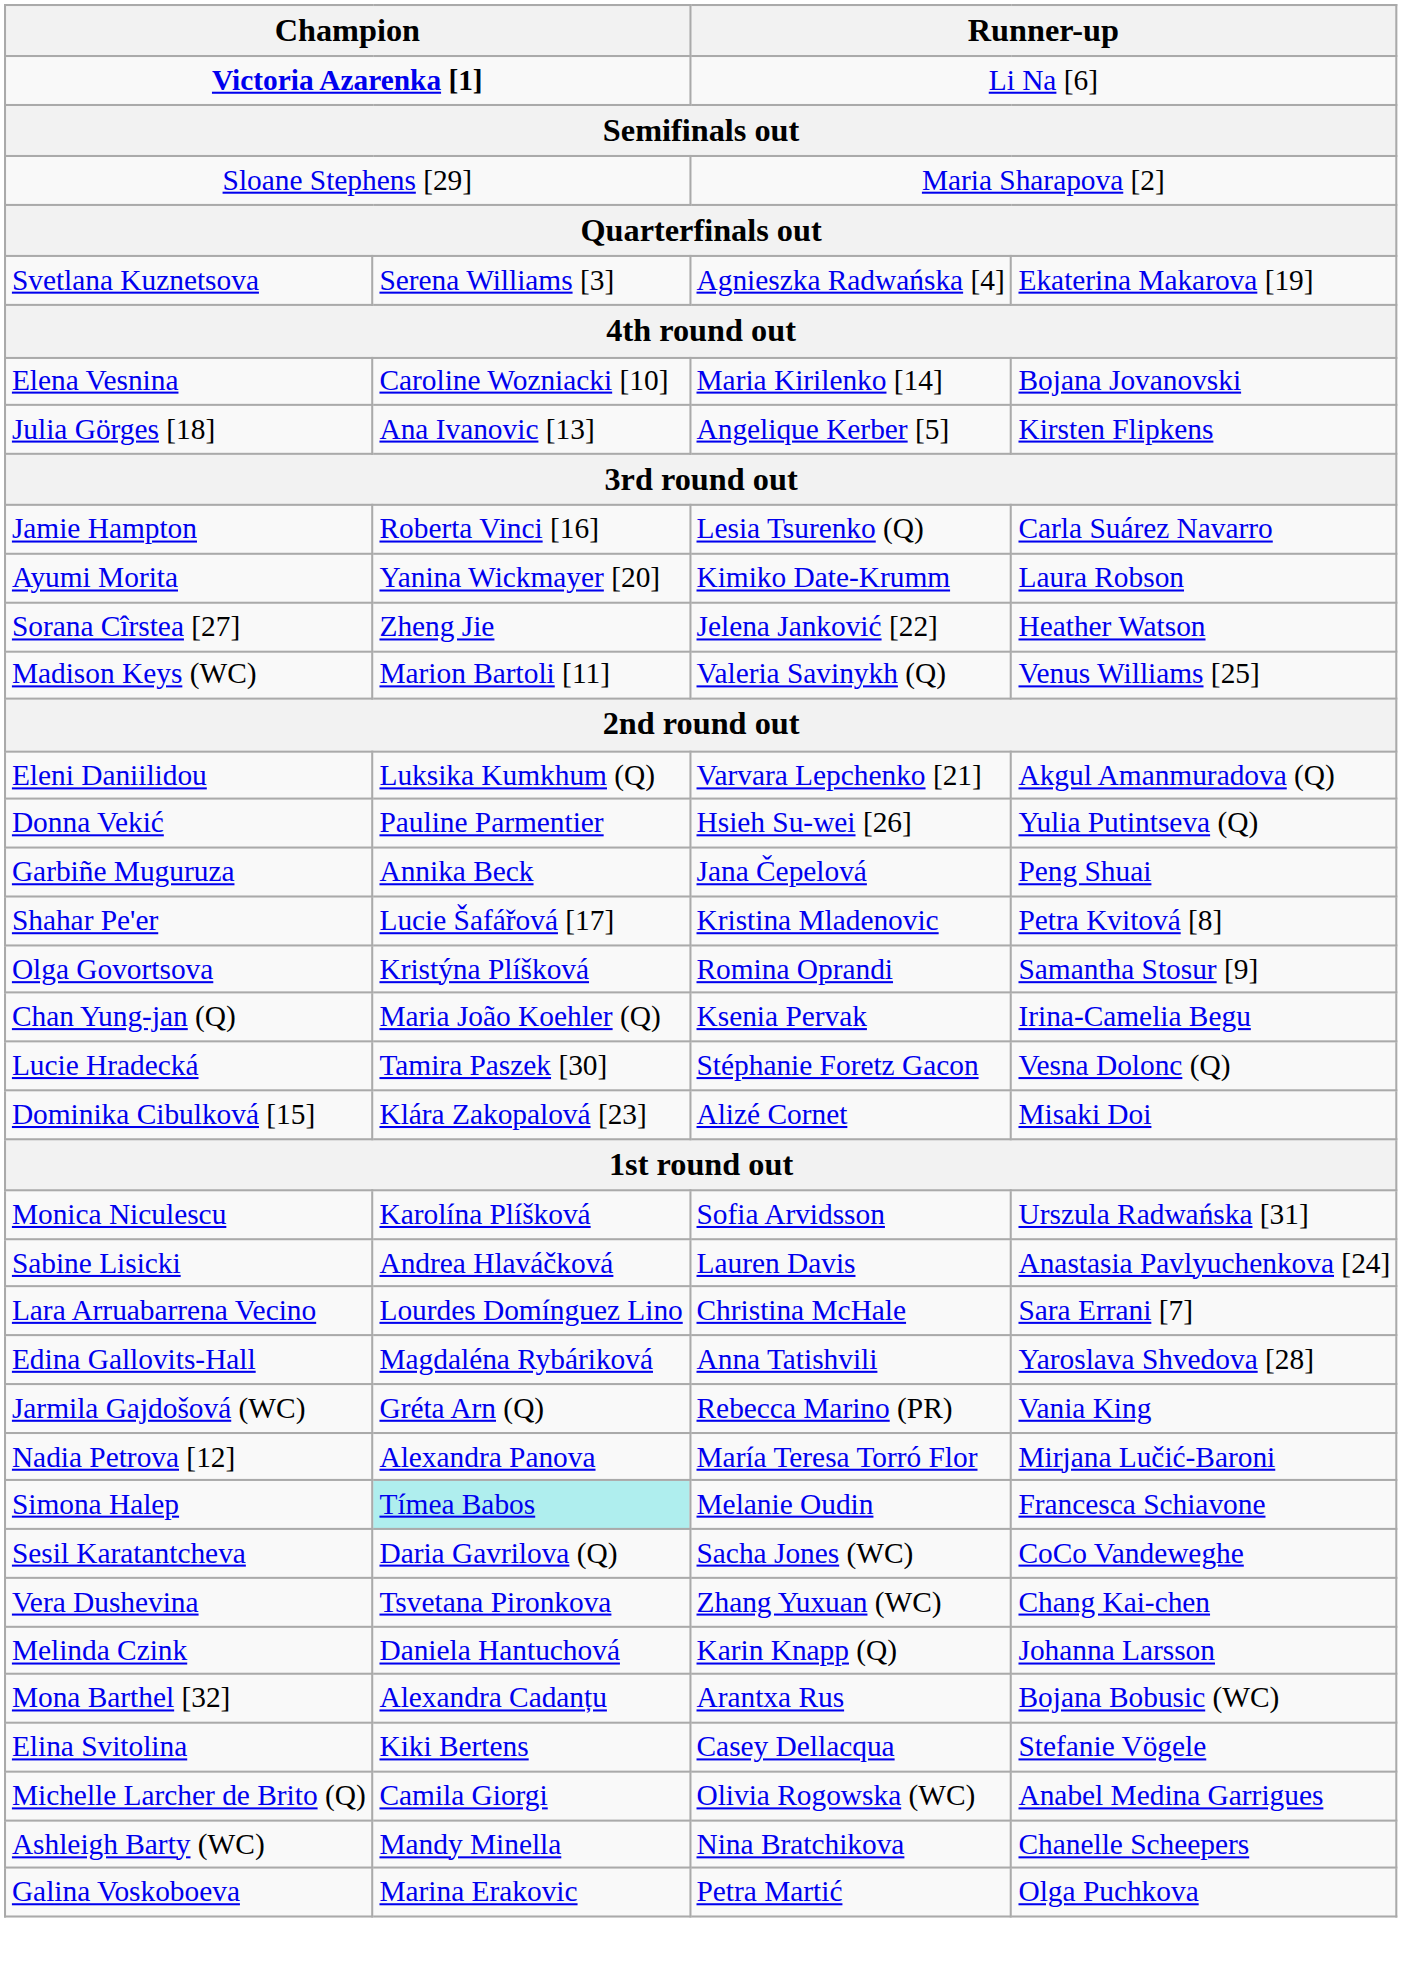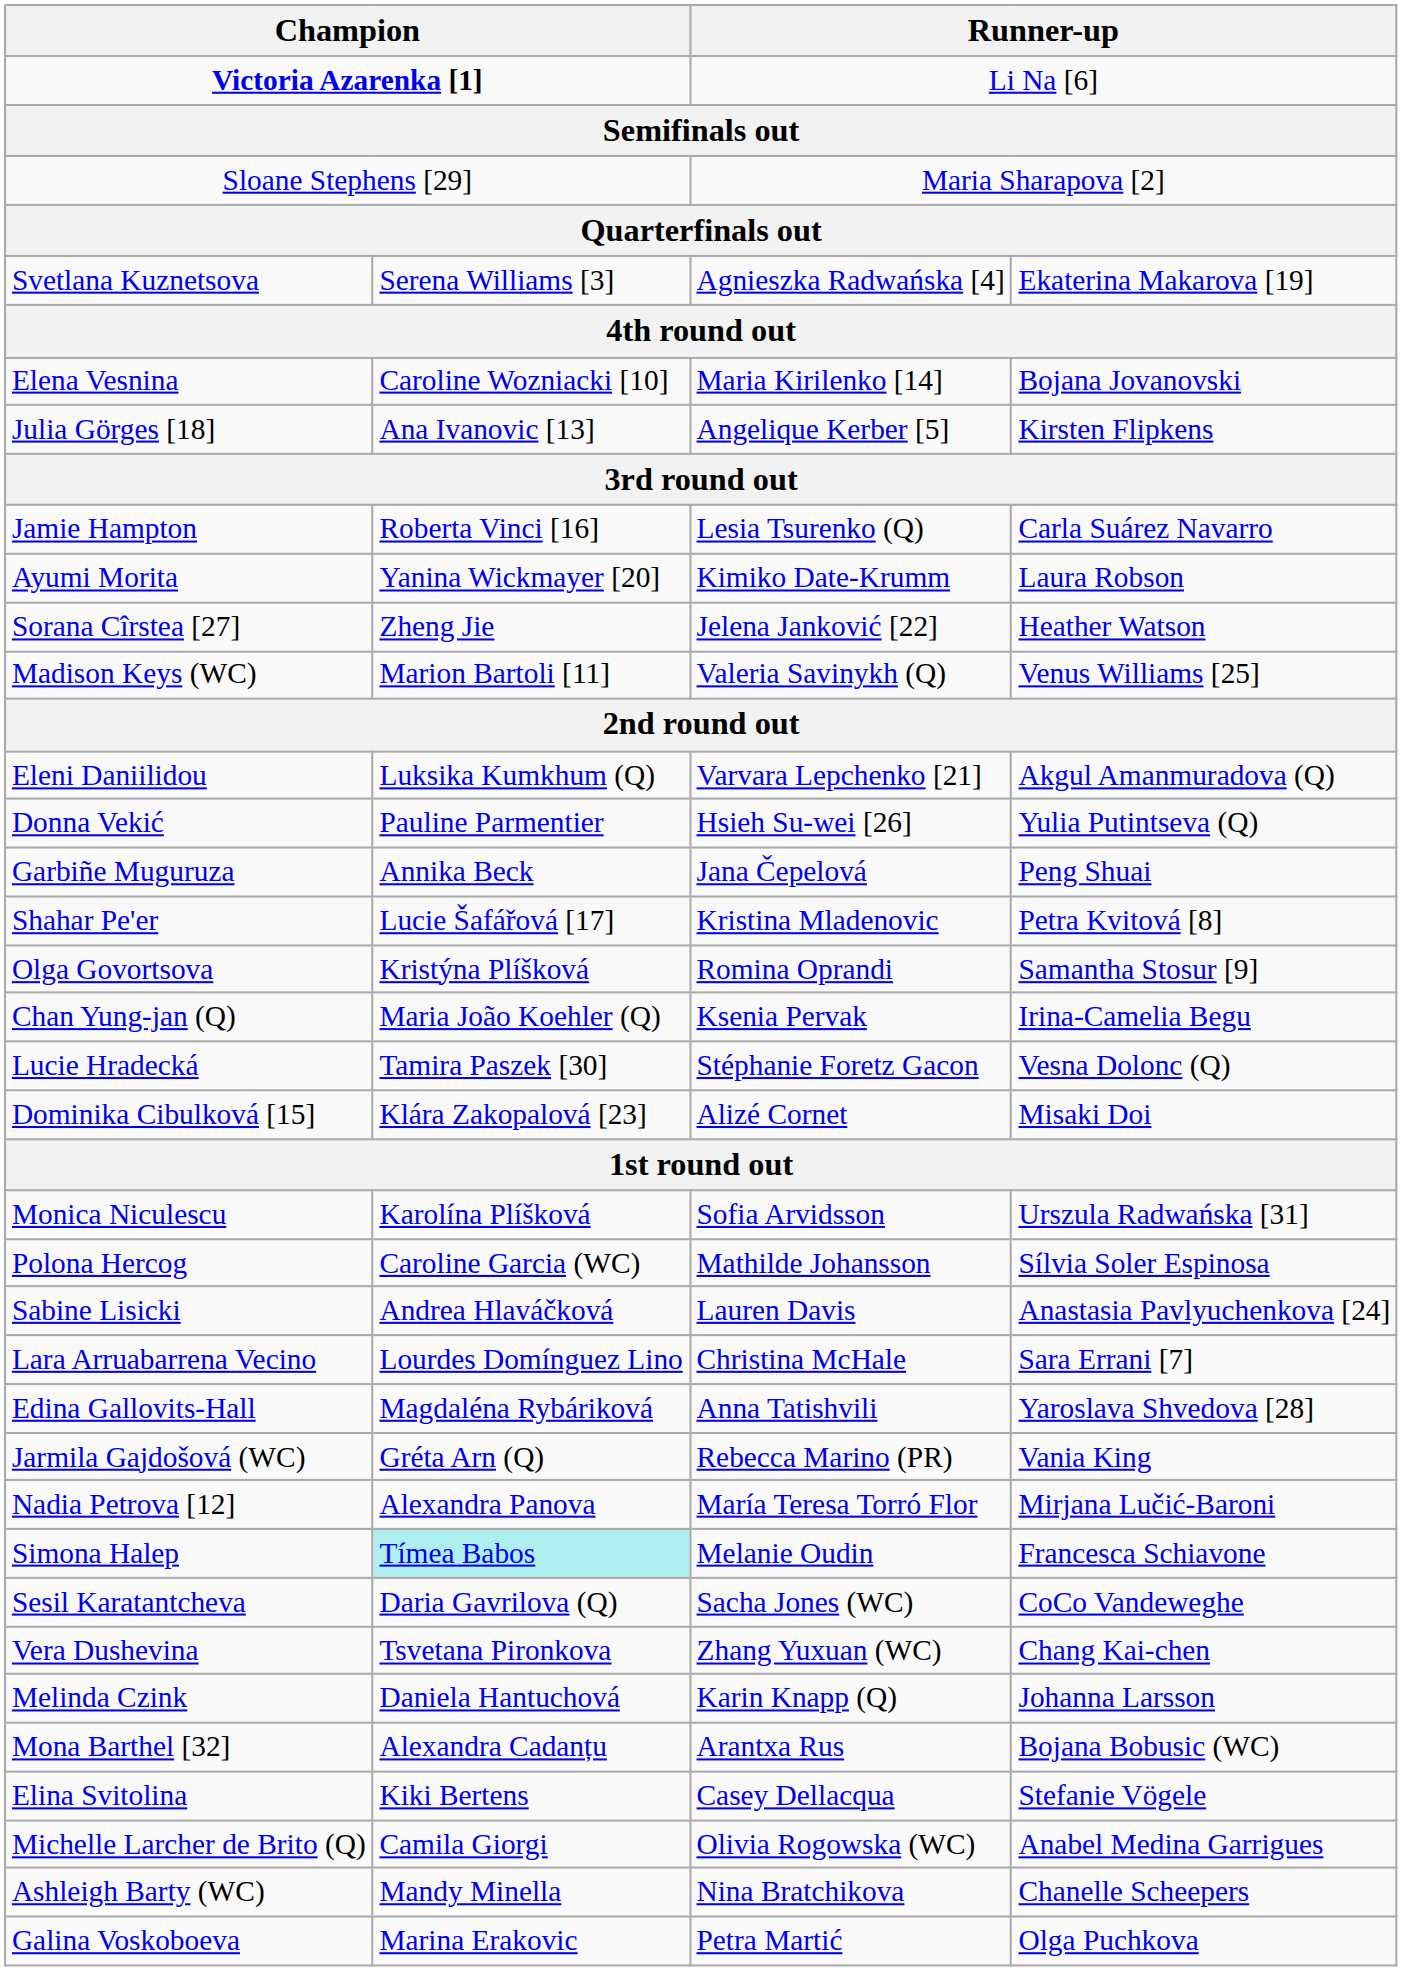+ row: Polona Hercog | Caroline Garcia (WC) | Mathilde Johansson | Sílvia Soler Espinosa
